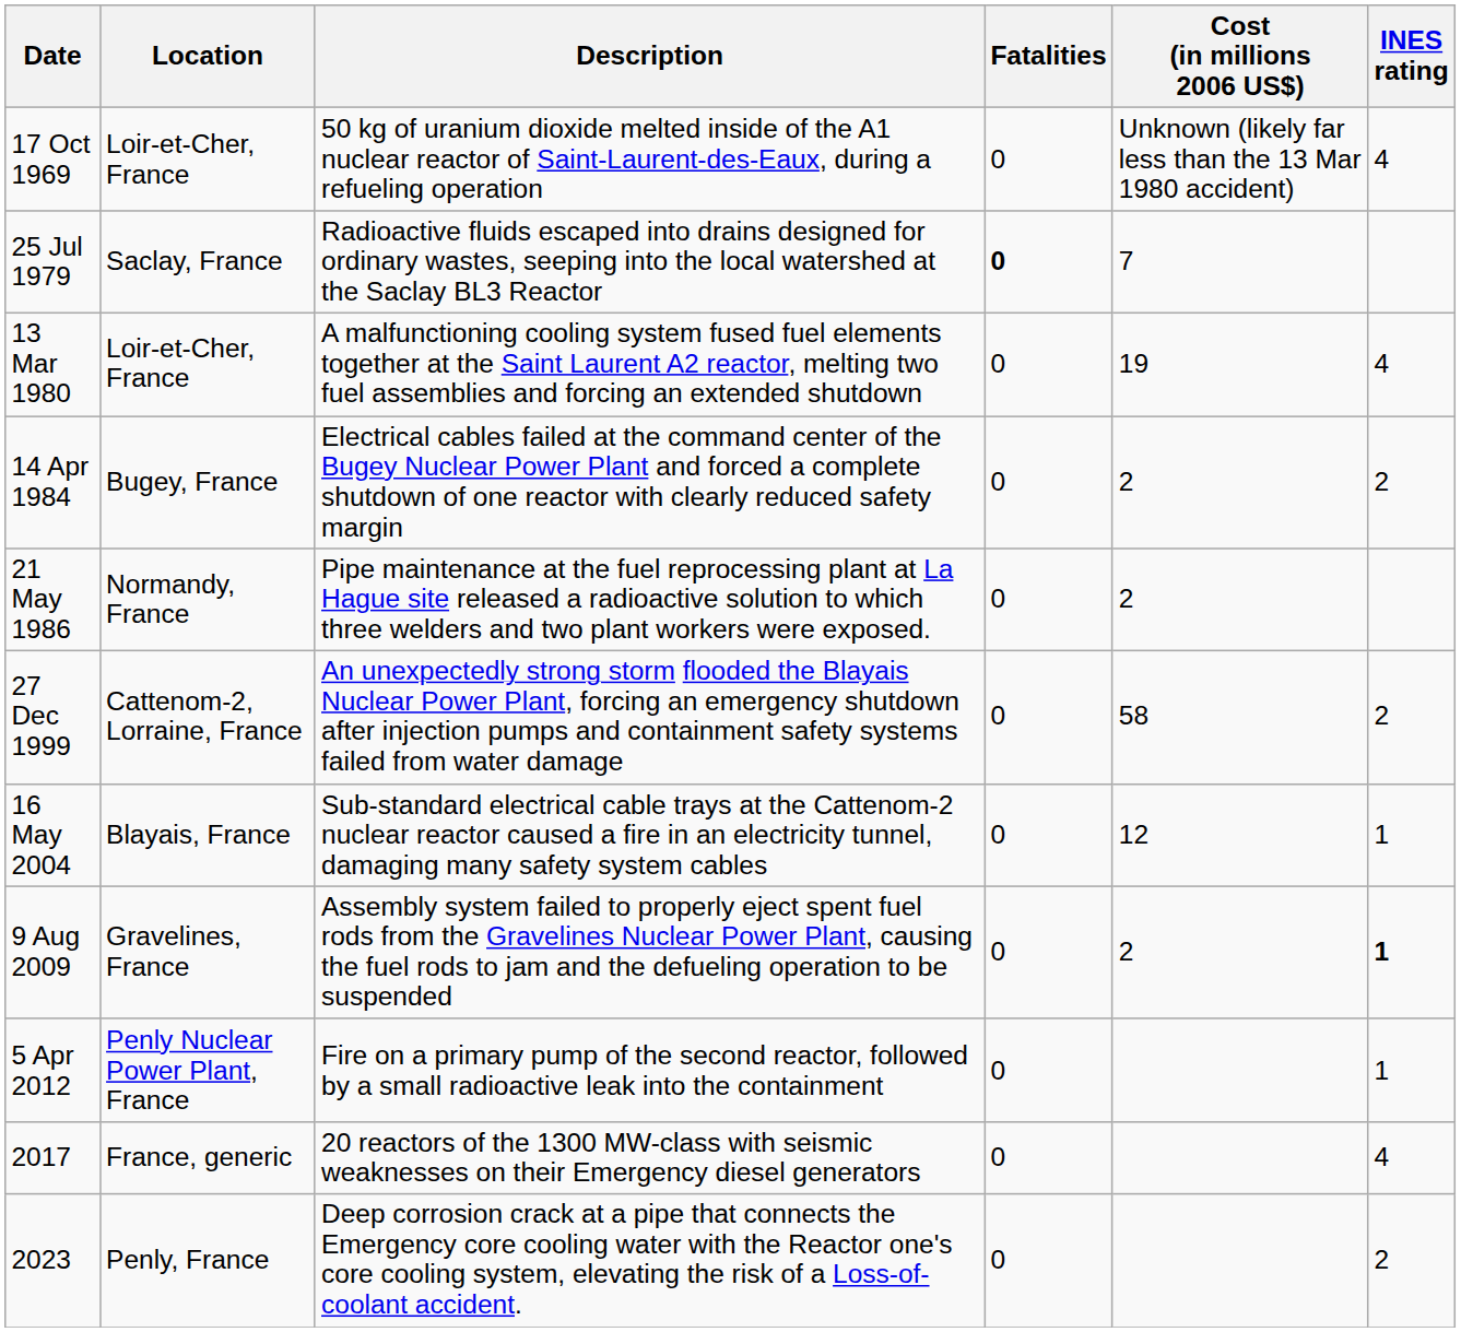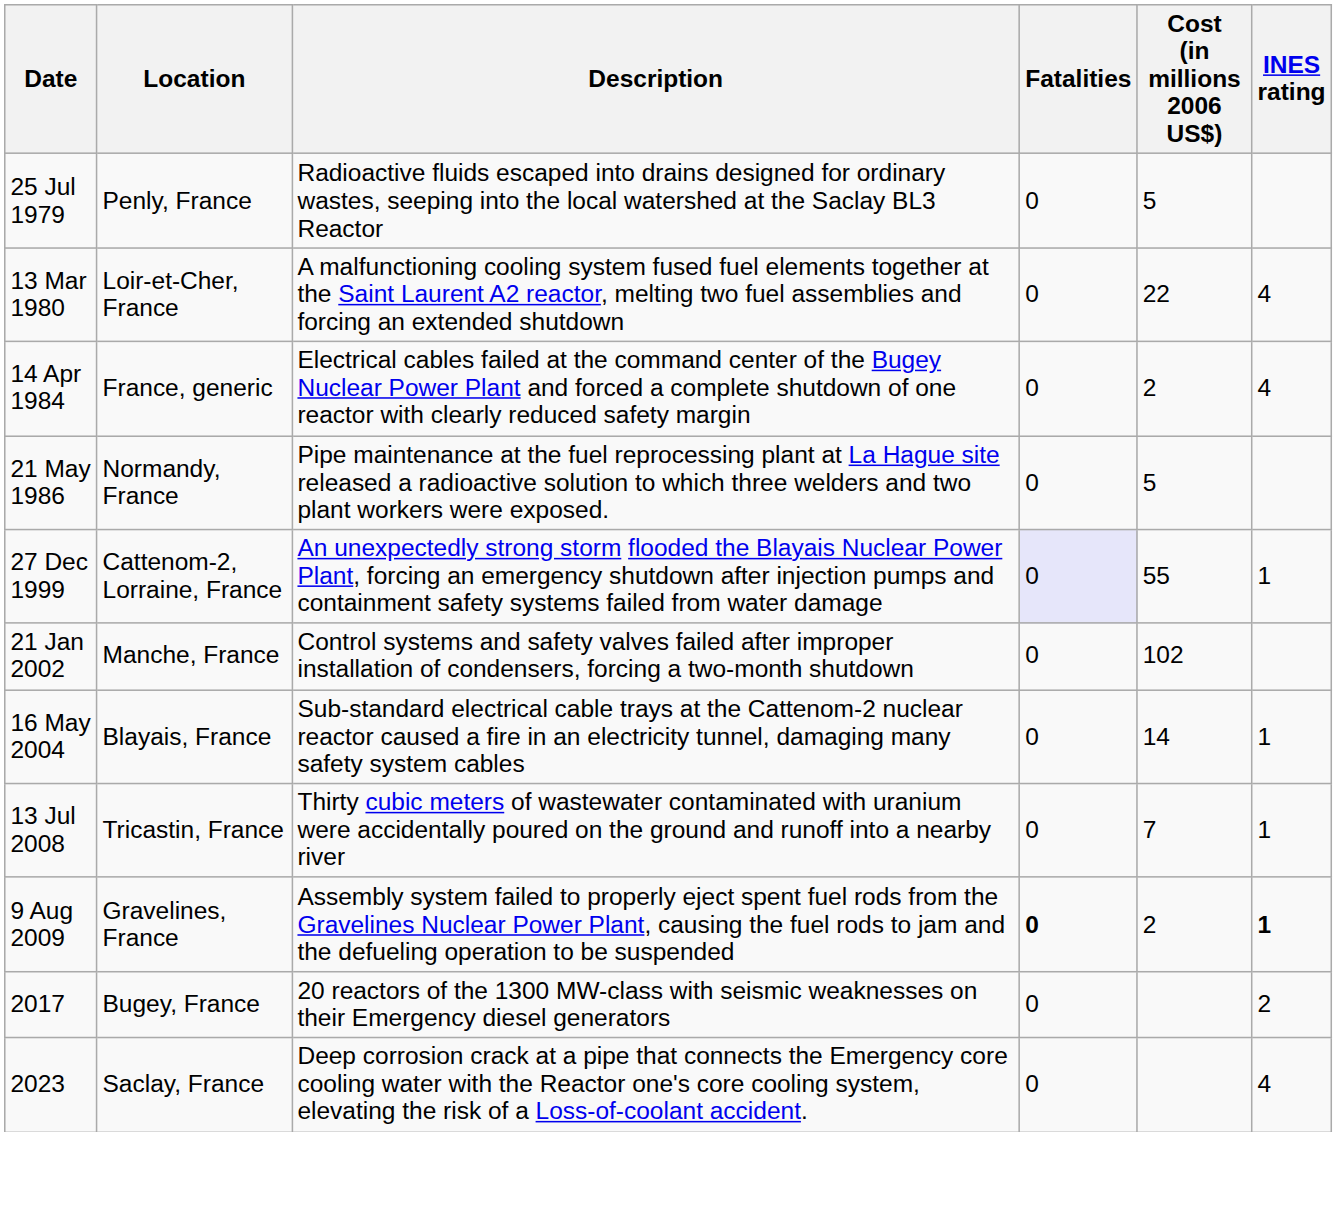- row: 17 Oct 1969 | Loir-et-Cher, France | 50 kg of uranium dioxide melted inside of the A1 nuclear reactor of Saint-Laurent-des-Eaux, during a refueling operation | 0 | Unknown (likely far less than the 13 Mar 1980 accident) | 4
25 Jul 1979 | Location: Saclay, France -> Penly, France
25 Jul 1979 | Fatalities: bold -> normal
25 Jul 1979 | Cost (in millions 2006 US$): 7 -> 5
13 Mar 1980 | Cost (in millions 2006 US$): 19 -> 22
14 Apr 1984 | Location: Bugey, France -> France, generic
14 Apr 1984 | INES rating: 2 -> 4
21 May 1986 | Cost (in millions 2006 US$): 2 -> 5
27 Dec 1999 | Fatalities: no background -> lavender background
27 Dec 1999 | Cost (in millions 2006 US$): 58 -> 55
27 Dec 1999 | INES rating: 2 -> 1
+ row: 21 Jan 2002 | Manche, France | Control systems and safety valves failed after improper installation of condensers, forcing a two-month shutdown | 0 | 102
16 May 2004 | Cost (in millions 2006 US$): 12 -> 14
+ row: 13 Jul 2008 | Tricastin, France | Thirty cubic meters of wastewater contaminated with uranium were accidentally poured on the ground and runoff into a nearby river | 0 | 7 | 1
9 Aug 2009 | Fatalities: normal -> bold
- row: 5 Apr 2012 | Penly Nuclear Power Plant, France | Fire on a primary pump of the second reactor, followed by a small radioactive leak into the containment | 0 | 1
2017 | Location: France, generic -> Bugey, France
2017 | INES rating: 4 -> 2
2023 | Location: Penly, France -> Saclay, France
2023 | INES rating: 2 -> 4
